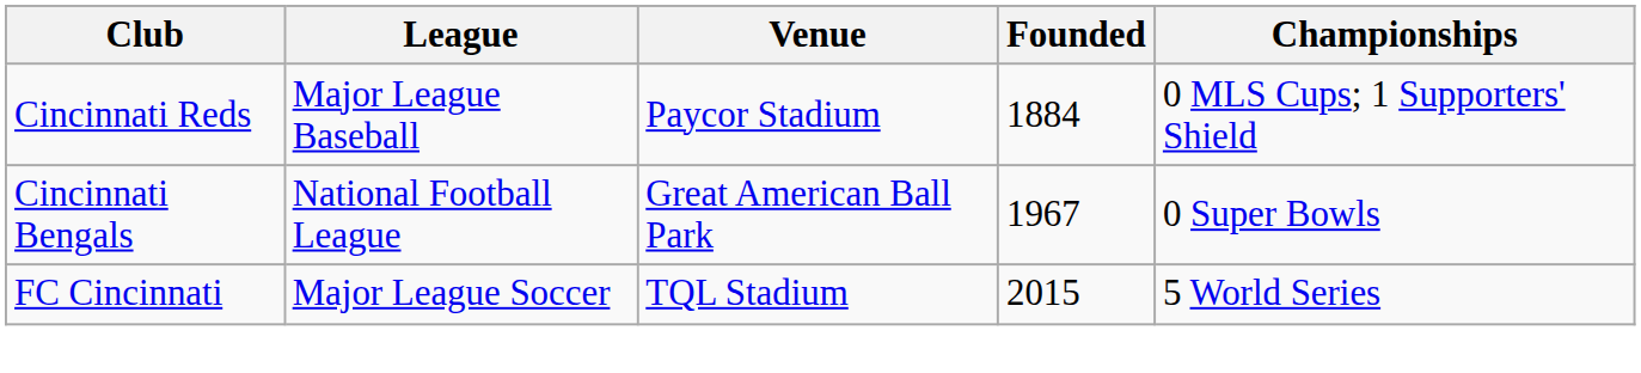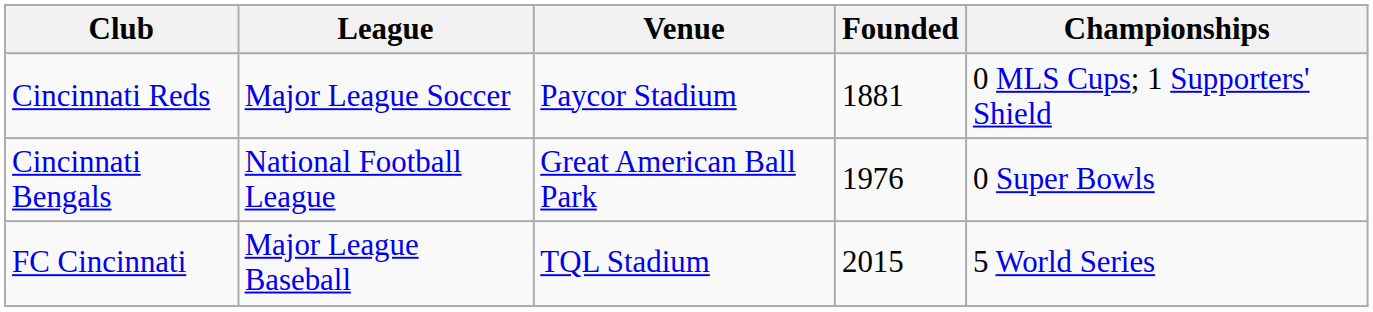Cincinnati Reds | League: Major League Baseball -> Major League Soccer
Cincinnati Reds | Founded: 1884 -> 1881
Cincinnati Bengals | Founded: 1967 -> 1976
FC Cincinnati | League: Major League Soccer -> Major League Baseball
